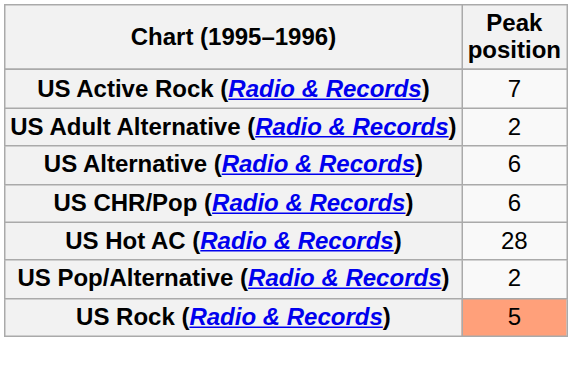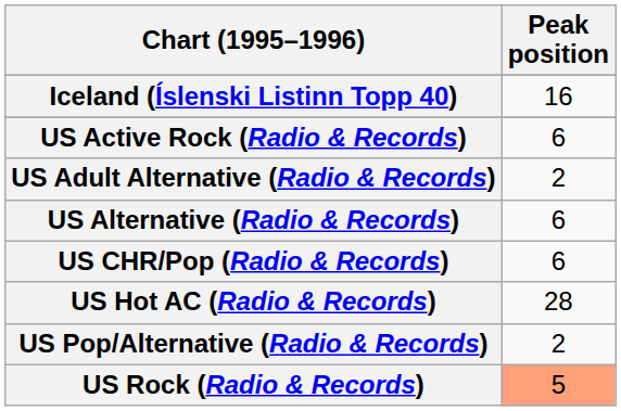+ row: Iceland (Íslenski Listinn Topp 40) | 16
US Active Rock (Radio & Records) | Peak position: 7 -> 6
